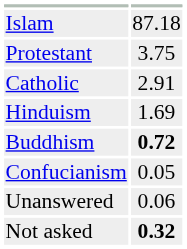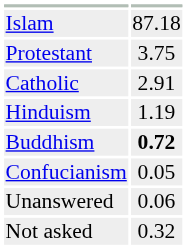Hinduism | column 2: 1.69 -> 1.19
Not asked | column 2: bold -> normal
